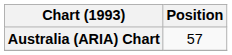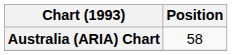Australia (ARIA) Chart | Position: 57 -> 58
